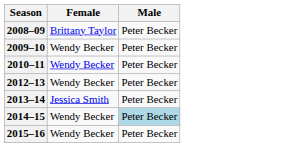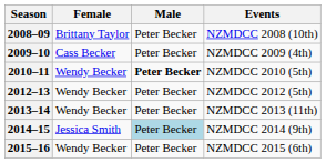+ column: Events | NZMDCC 2008 (10th) | NZMDCC 2009 (4th) | NZMDCC 2010 (5th) | NZMDCC 2012 (5th) | NZMDCC 2013 (11th) | NZMDCC 2014 (9th) | NZMDCC 2015 (6th)
2009–10 | Female: Wendy Becker -> Cass Becker
2010–11 | Male: normal -> bold
2013–14 | Female: Jessica Smith -> Wendy Becker
2014–15 | Female: Wendy Becker -> Jessica Smith
